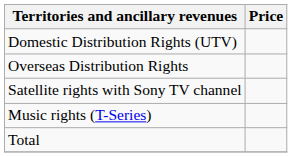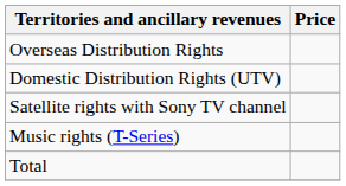rows swapped: Domestic Distribution Rights (UTV) <-> Overseas Distribution Rights
